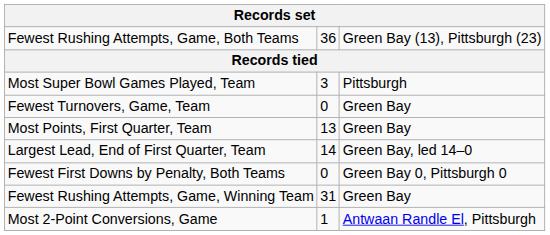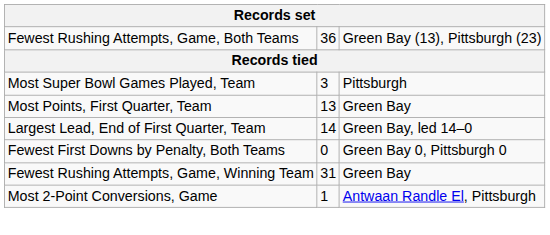- row: Fewest Turnovers, Game, Team | 0 | Green Bay
